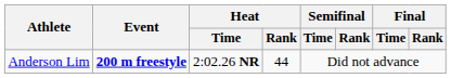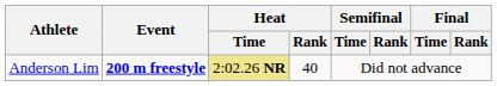Anderson Lim | Heat / Time: no background -> khaki background
Anderson Lim | Heat / Rank: 44 -> 40
